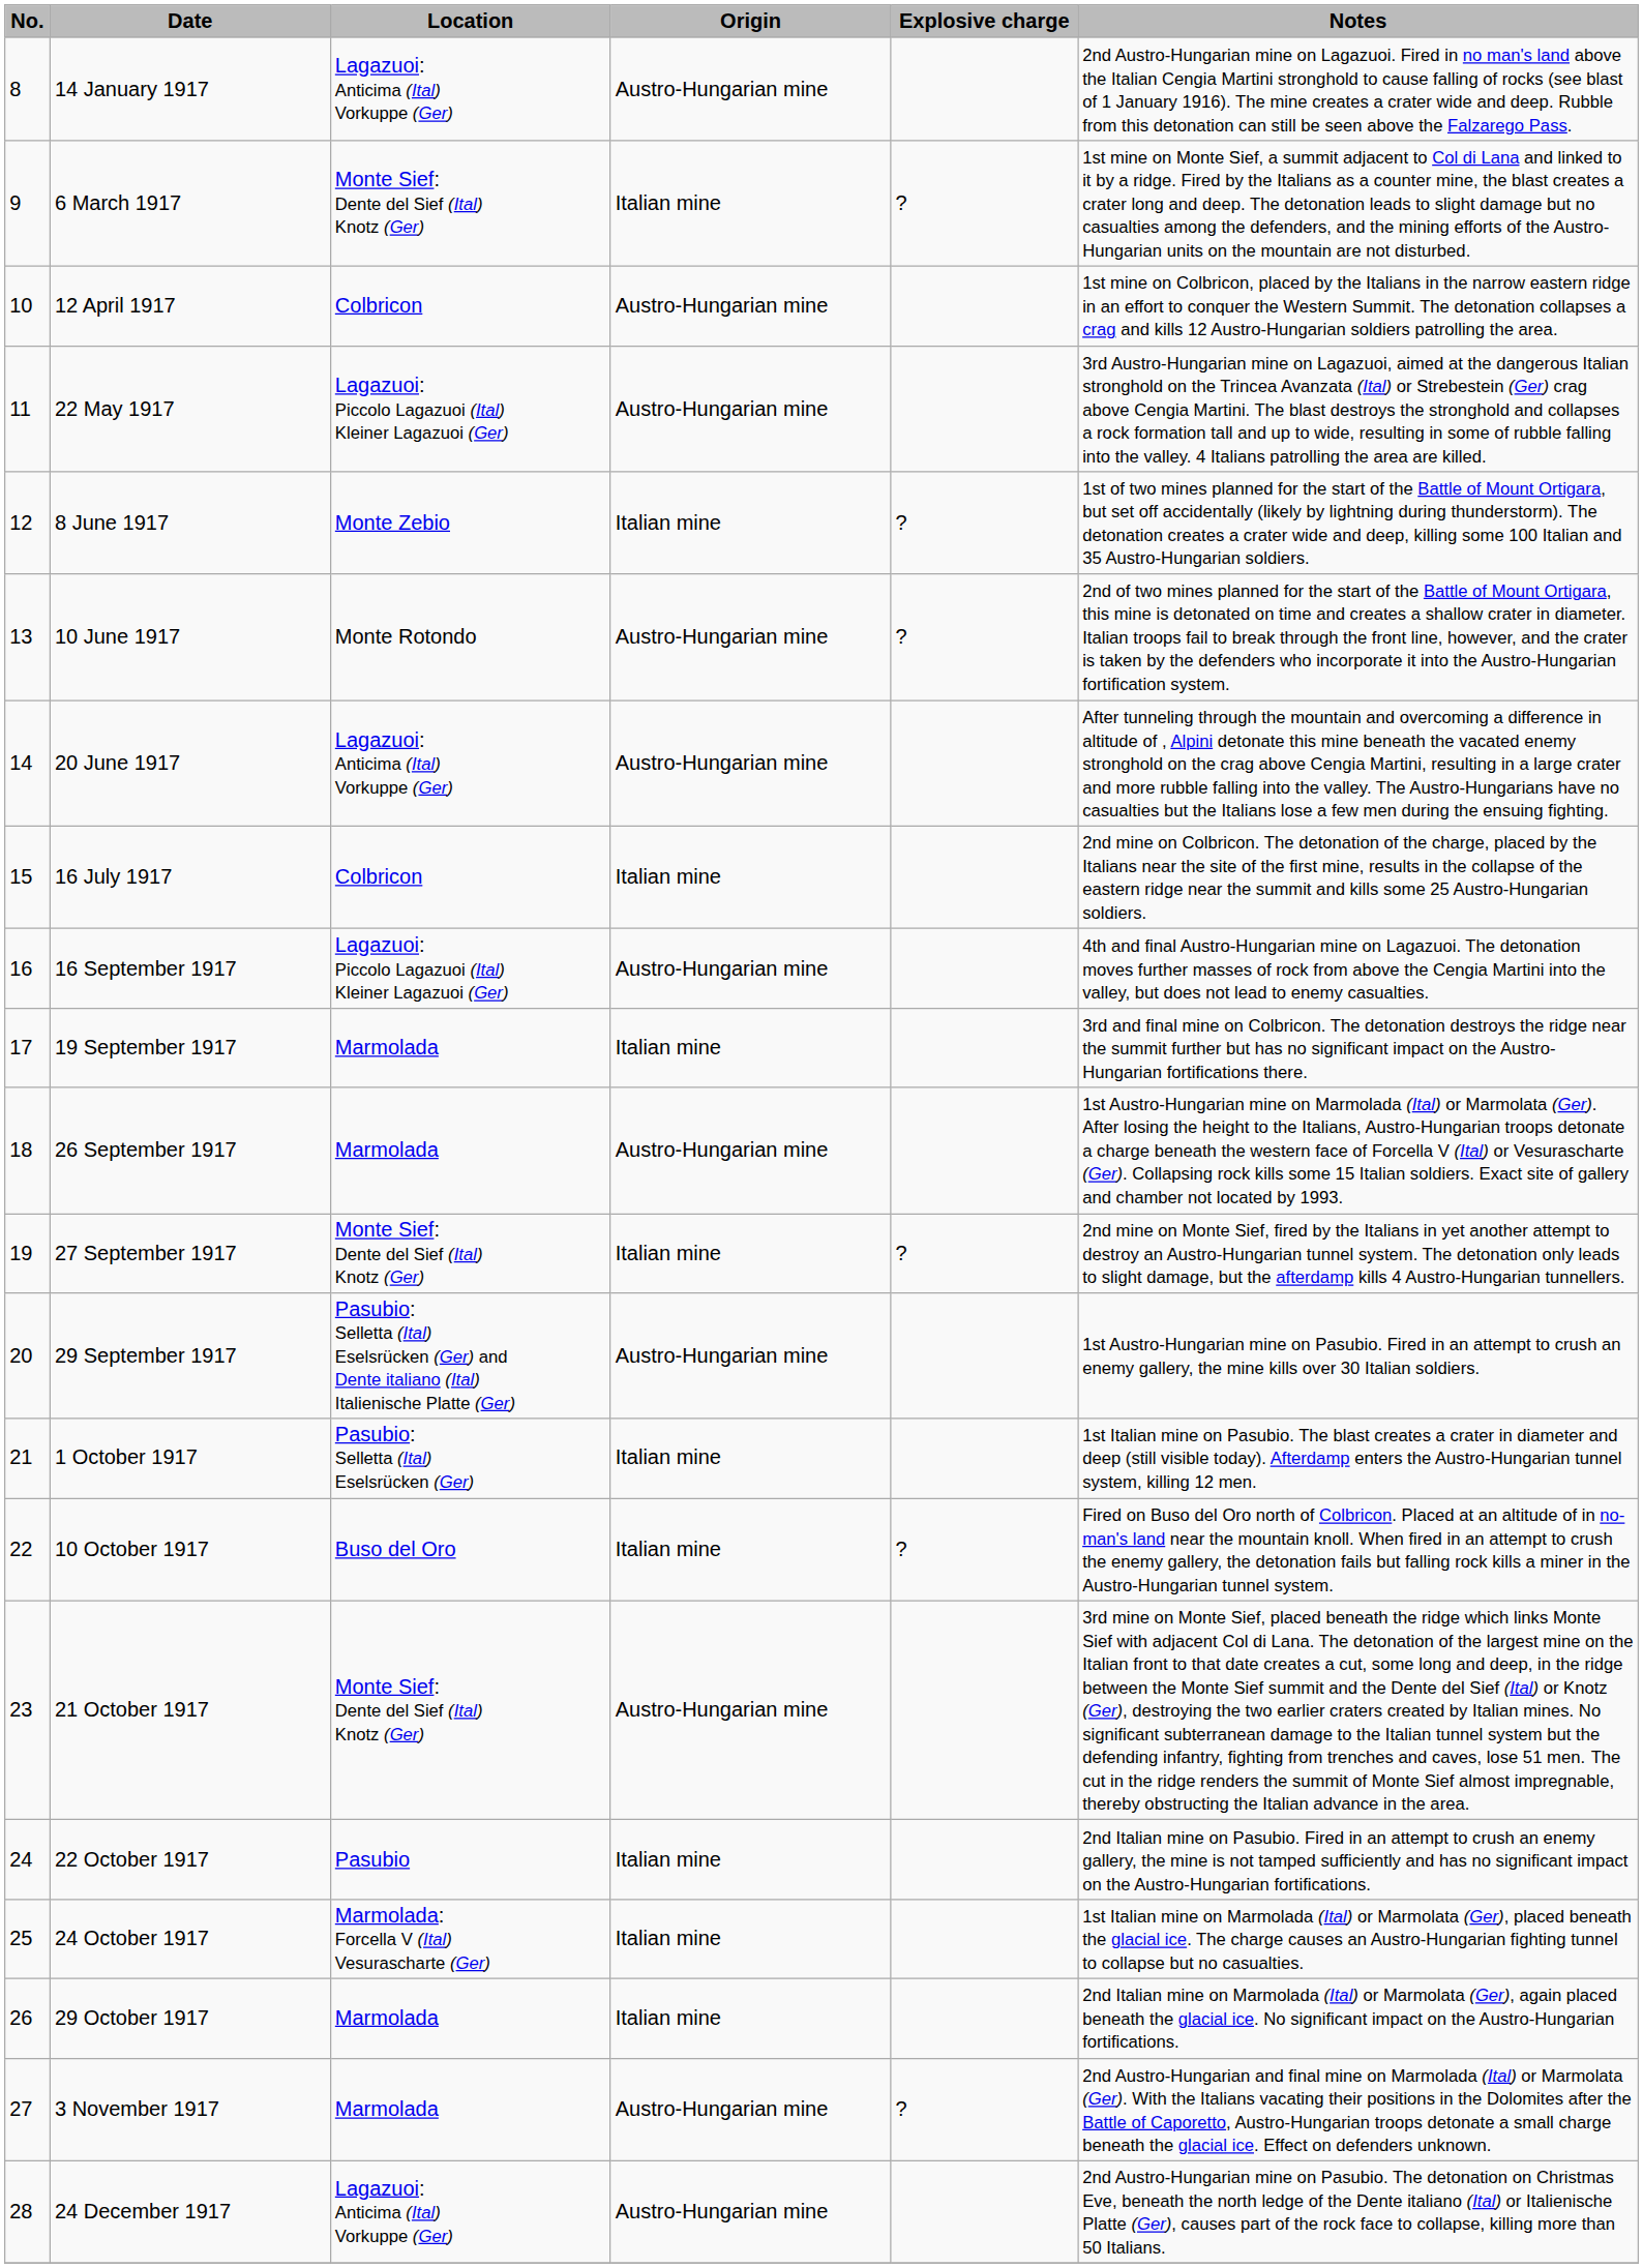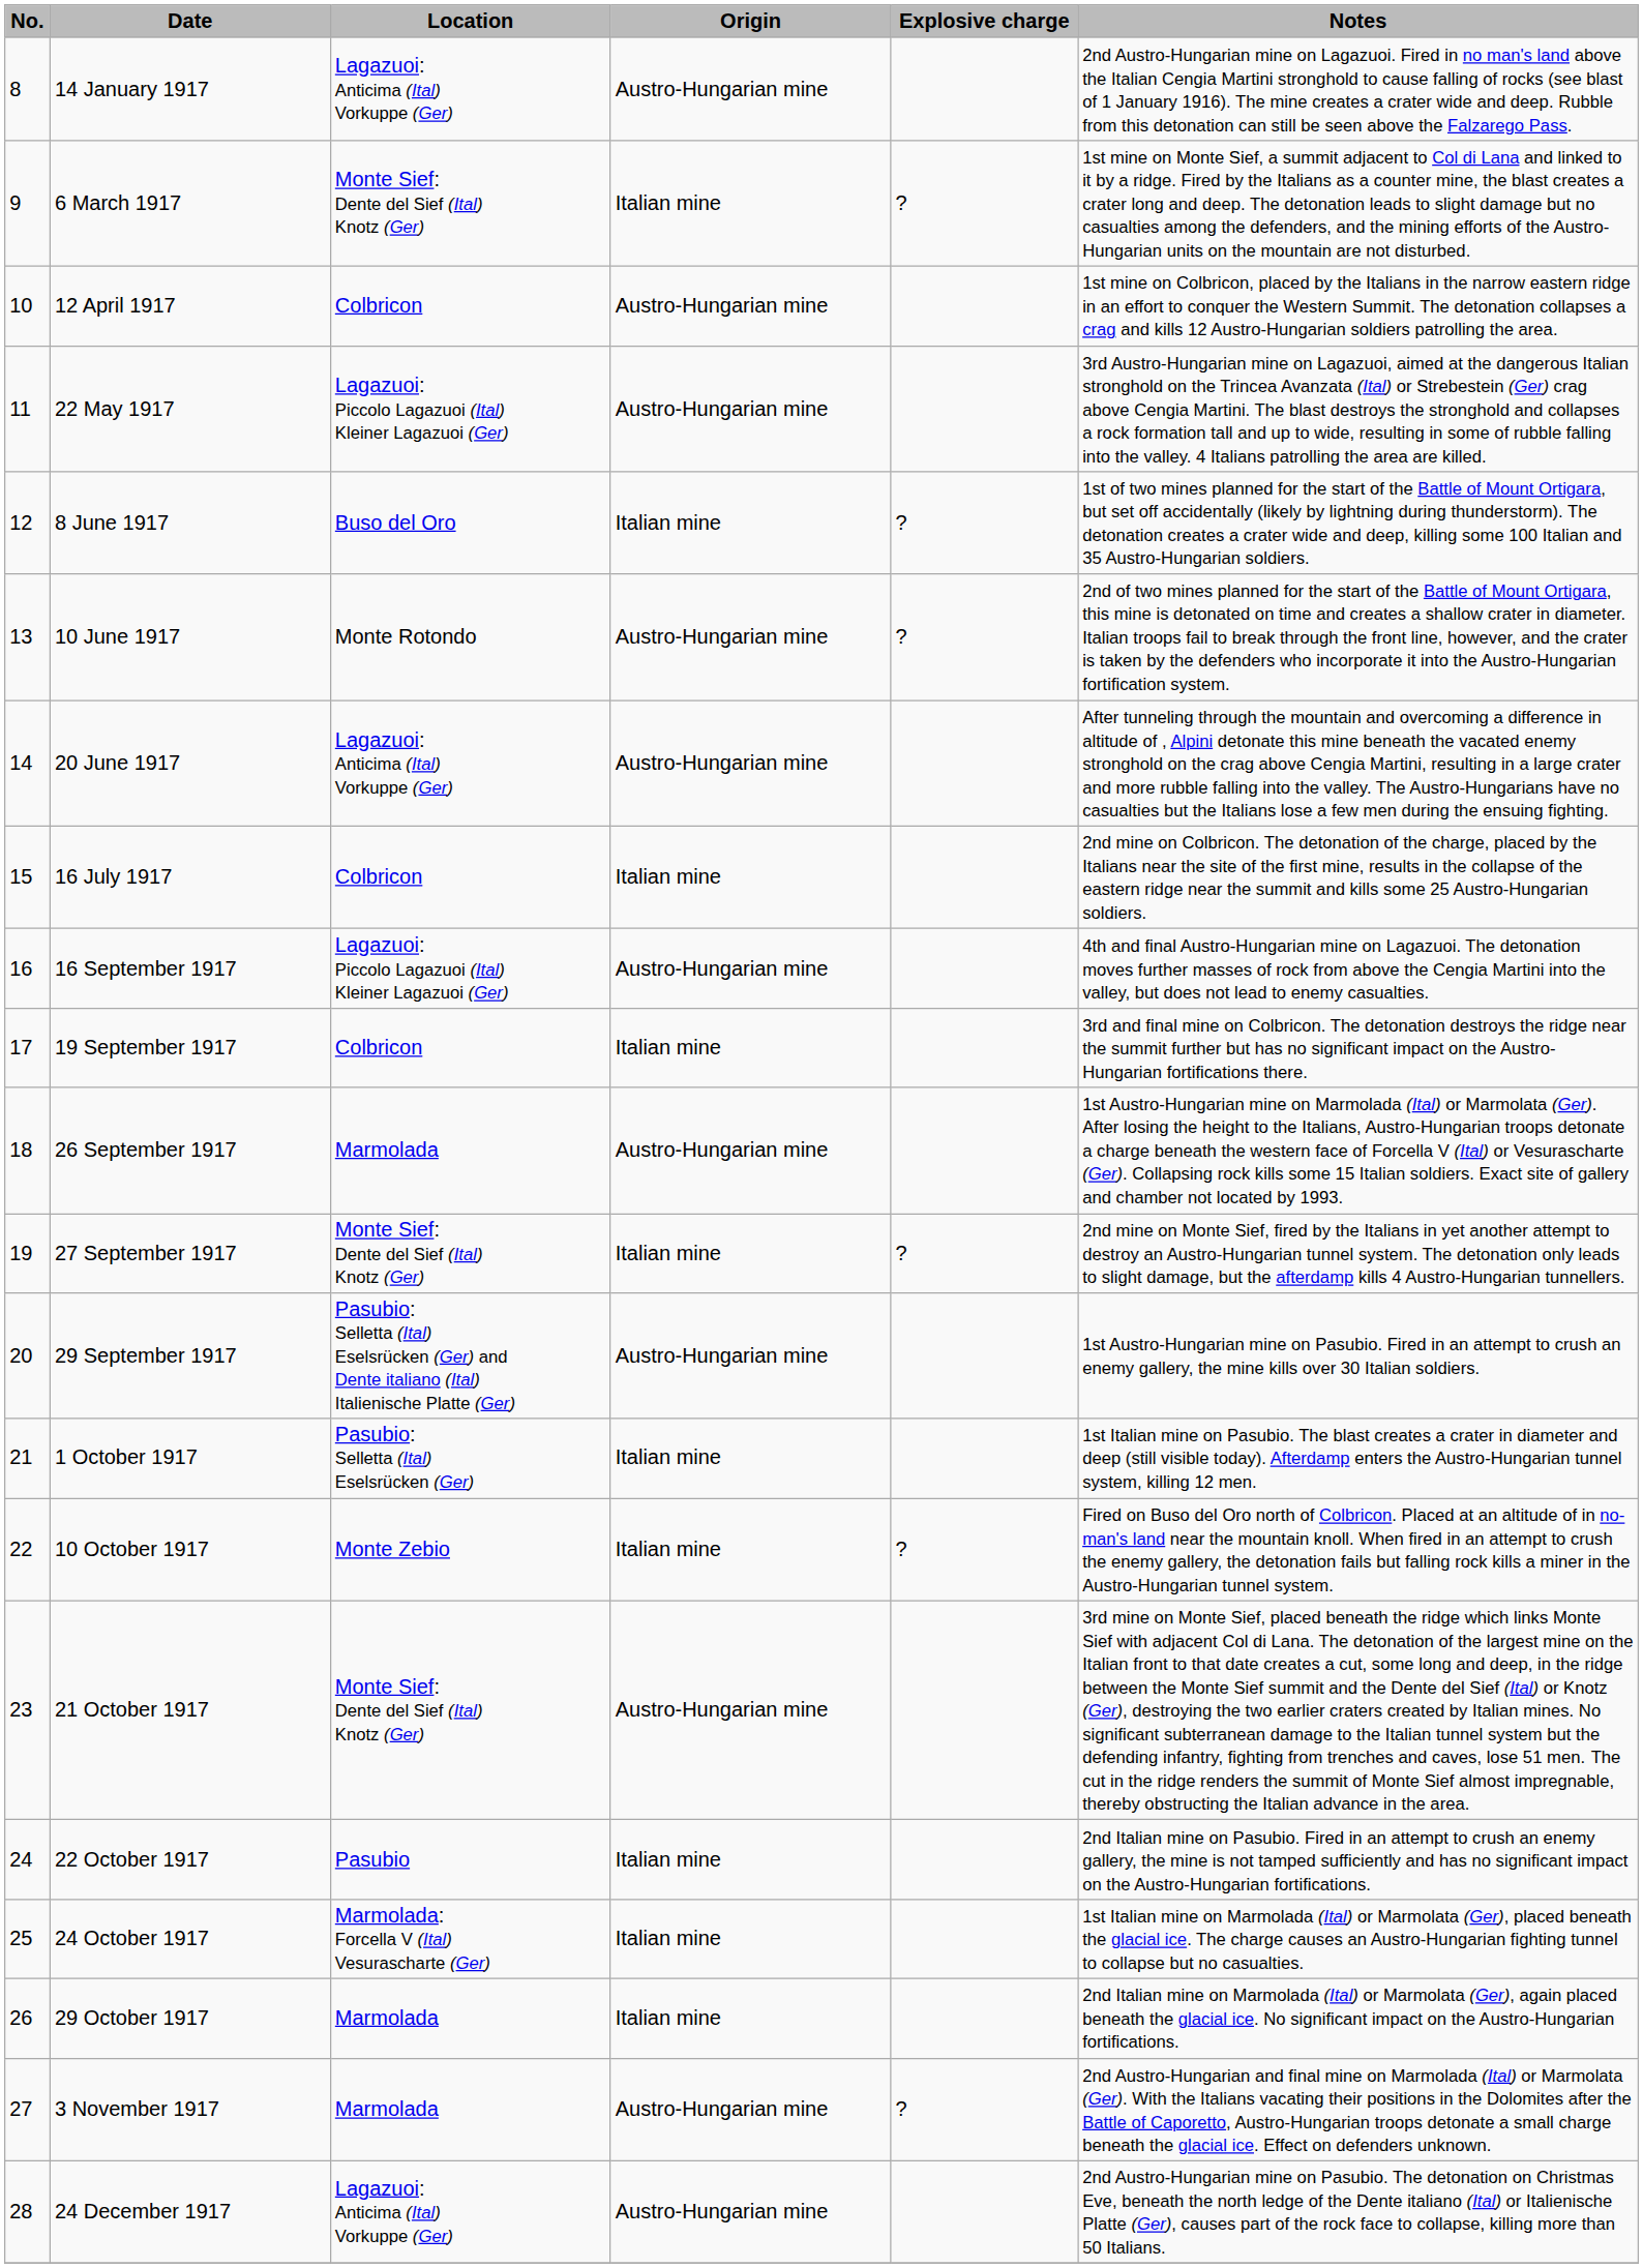8 June 1917 | Location: Monte Zebio -> Buso del Oro
19 September 1917 | Location: Marmolada -> Colbricon
10 October 1917 | Location: Buso del Oro -> Monte Zebio
